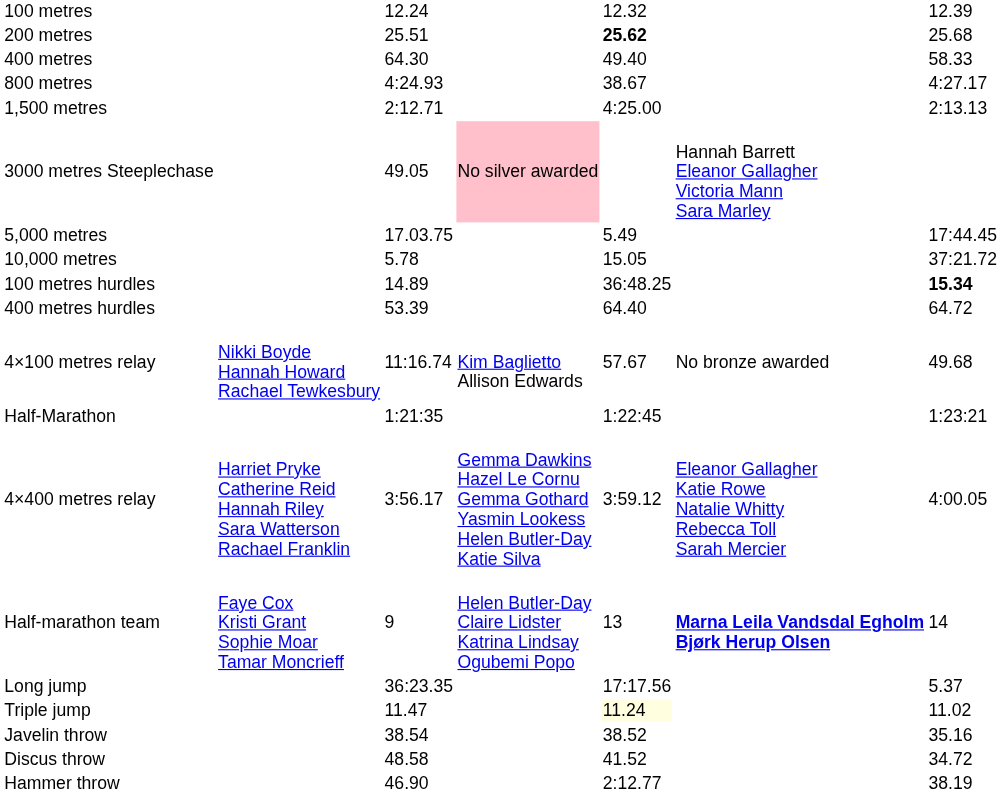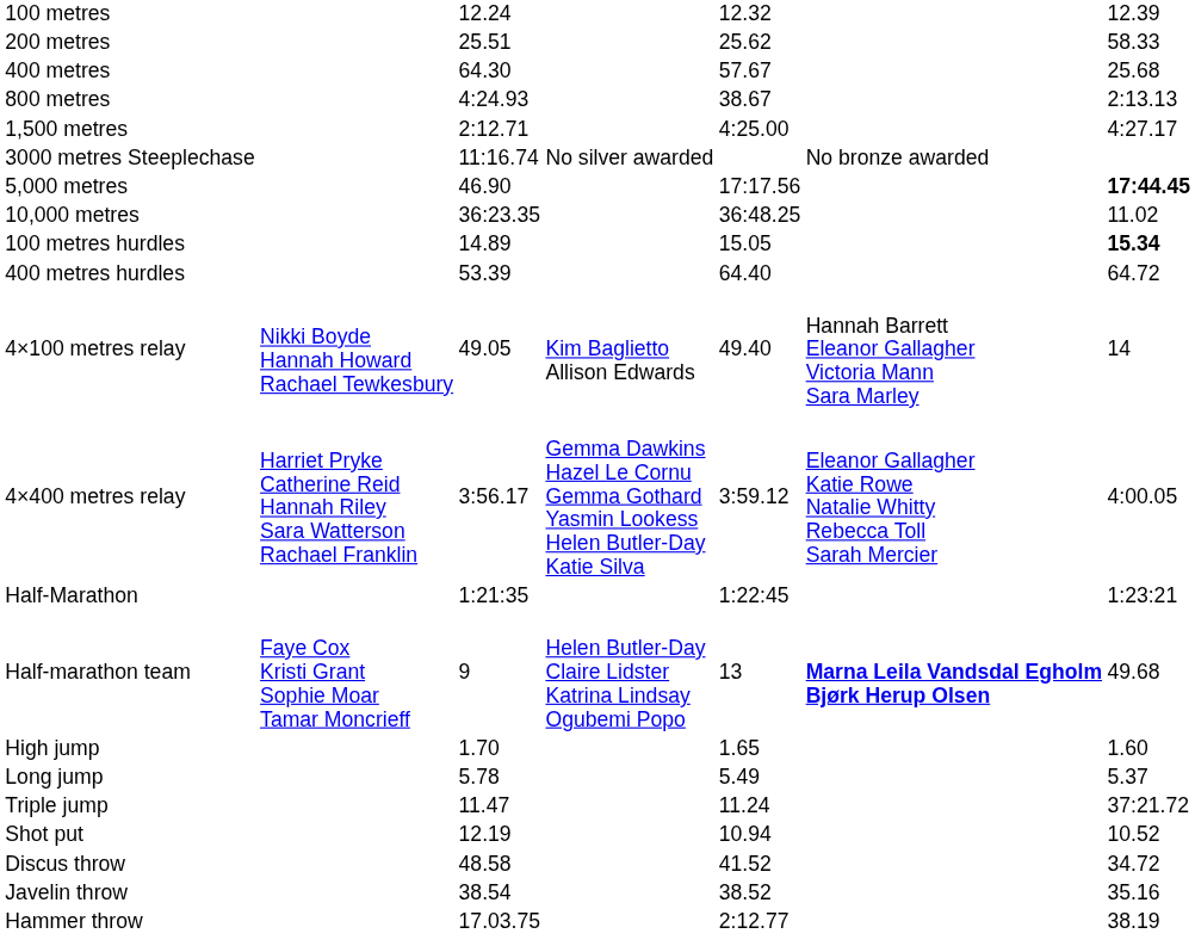200 metres | column 5: bold -> normal
200 metres | column 7: 25.68 -> 58.33
400 metres | column 5: 49.40 -> 57.67
400 metres | column 7: 58.33 -> 25.68
800 metres | column 7: 4:27.17 -> 2:13.13
1,500 metres | column 7: 2:13.13 -> 4:27.17
3000 metres Steeplechase | column 3: 49.05 -> 11:16.74
3000 metres Steeplechase | column 4: pink background -> no background
3000 metres Steeplechase | column 6: Hannah Barrett Eleanor Gallagher Victoria Mann Sara Marley -> No bronze awarded
5,000 metres | column 3: 17.03.75 -> 46.90
5,000 metres | column 5: 5.49 -> 17:17.56
5,000 metres | column 7: normal -> bold
10,000 metres | column 3: 5.78 -> 36:23.35
10,000 metres | column 5: 15.05 -> 36:48.25
10,000 metres | column 7: 37:21.72 -> 11.02
100 metres hurdles | column 5: 36:48.25 -> 15.05
4×100 metres relay | column 3: 11:16.74 -> 49.05
4×100 metres relay | column 5: 57.67 -> 49.40
4×100 metres relay | column 6: No bronze awarded -> Hannah Barrett Eleanor Gallagher Victoria Mann Sara Marley
4×100 metres relay | column 7: 49.68 -> 14
rows swapped: 4×400 metres relay <-> Half-Marathon
Half-marathon team | column 7: 14 -> 49.68
+ row: High jump | 1.70 | 1.65 | 1.60
Long jump | column 3: 36:23.35 -> 5.78
Long jump | column 5: 17:17.56 -> 5.49
Triple jump | column 5: lightyellow background -> no background
Triple jump | column 7: 11.02 -> 37:21.72
+ row: Shot put | 12.19 | 10.94 | 10.52
rows swapped: Discus throw <-> Javelin throw
Hammer throw | column 3: 46.90 -> 17.03.75
